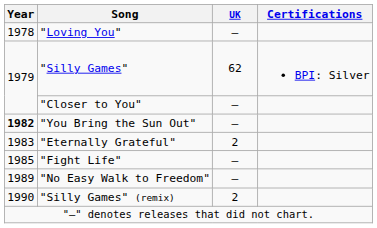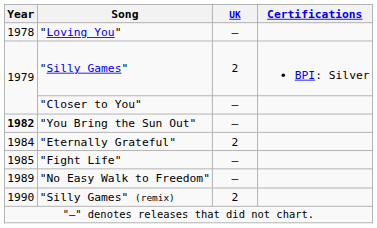"Silly Games" | UK: 62 -> 2
"Eternally Grateful" | Year: 1983 -> 1984
